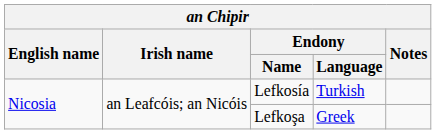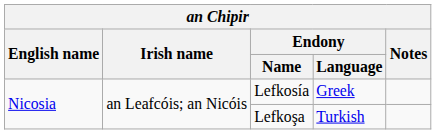Lefkosía | Endony / Language: Turkish -> Greek
Lefkoşa | Endony / Language: Greek -> Turkish
